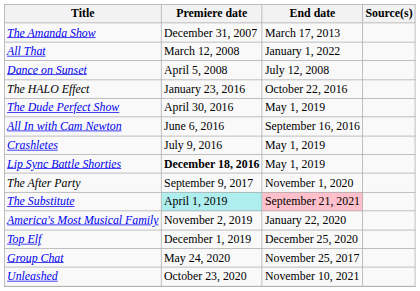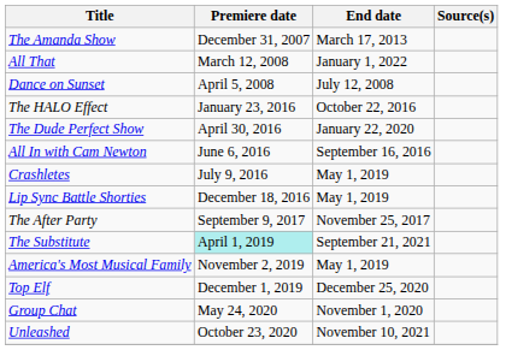The Dude Perfect Show | End date: May 1, 2019 -> January 22, 2020
Lip Sync Battle Shorties | Premiere date: bold -> normal
The After Party | End date: November 1, 2020 -> November 25, 2017
The Substitute | End date: pink background -> no background
America's Most Musical Family | End date: January 22, 2020 -> May 1, 2019
Group Chat | End date: November 25, 2017 -> November 1, 2020
